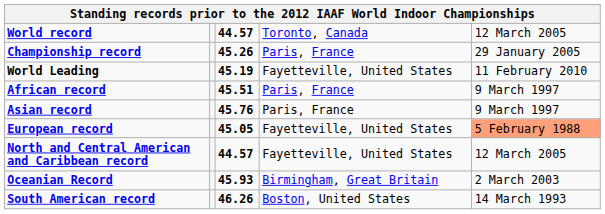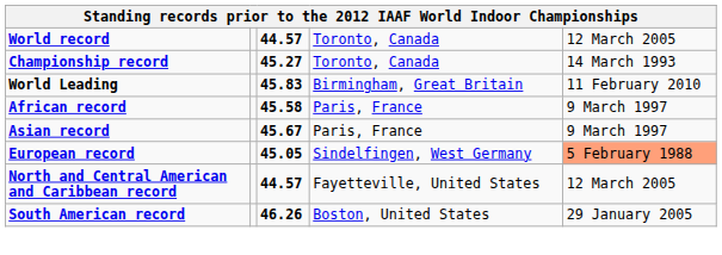Championship record | column 3: 45.26 -> 45.27
Championship record | column 4: Paris, France -> Toronto, Canada
Championship record | column 5: 29 January 2005 -> 14 March 1993
World Leading | column 3: 45.19 -> 45.83
World Leading | column 4: Fayetteville, United States -> Birmingham, Great Britain
African record | column 3: 45.51 -> 45.58
Asian record | column 3: 45.76 -> 45.67
European record | column 4: Fayetteville, United States -> Sindelfingen, West Germany
- row: Oceanian Record | 45.93 | Birmingham, Great Britain | 2 March 2003
South American record | column 5: 14 March 1993 -> 29 January 2005
